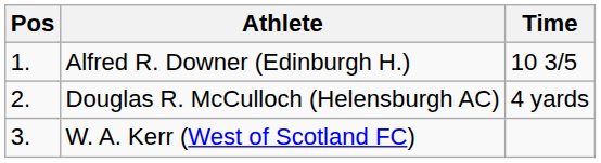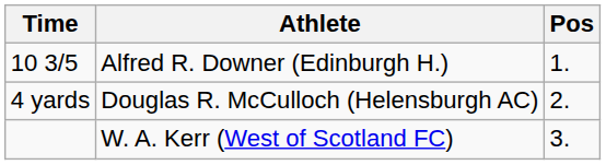columns swapped: Pos <-> Time
